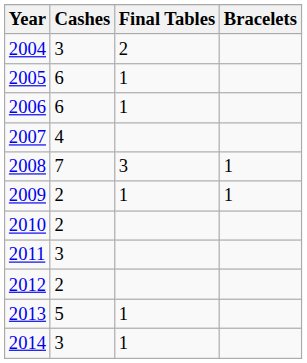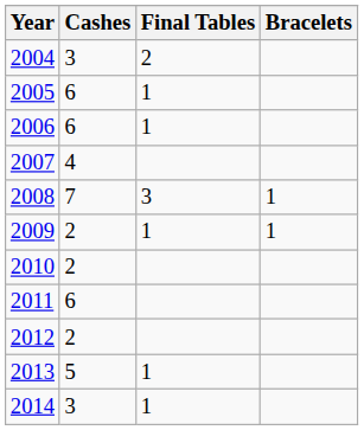2011 | Cashes: 3 -> 6
